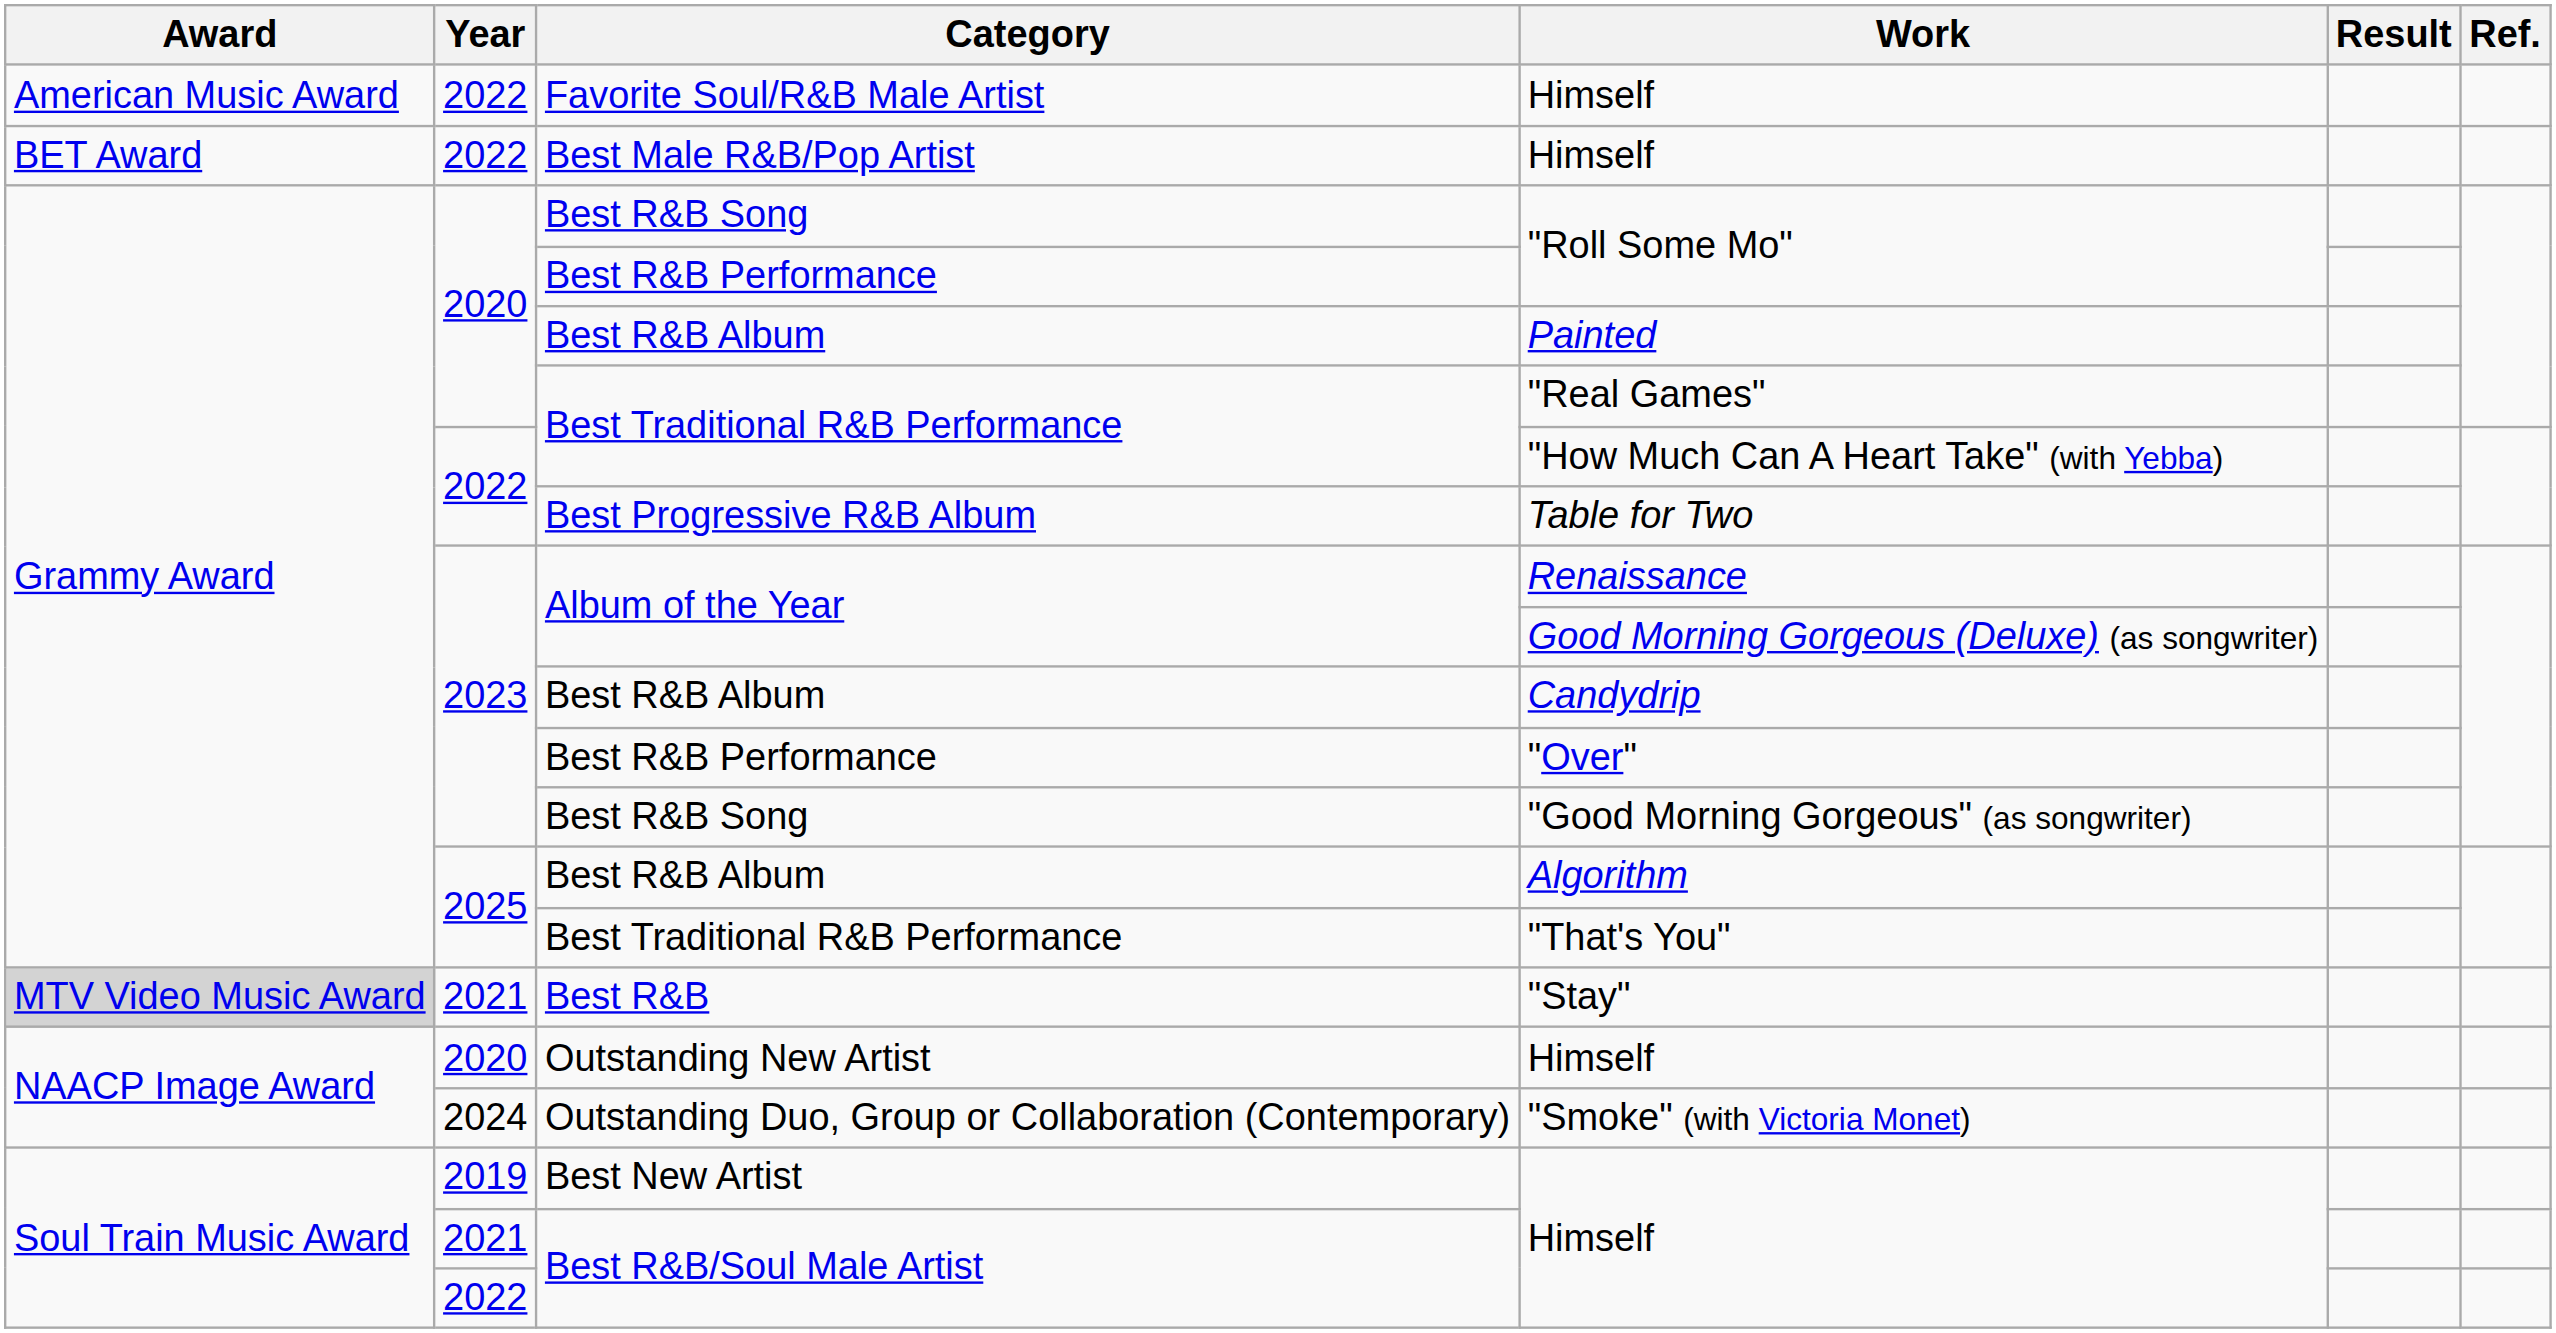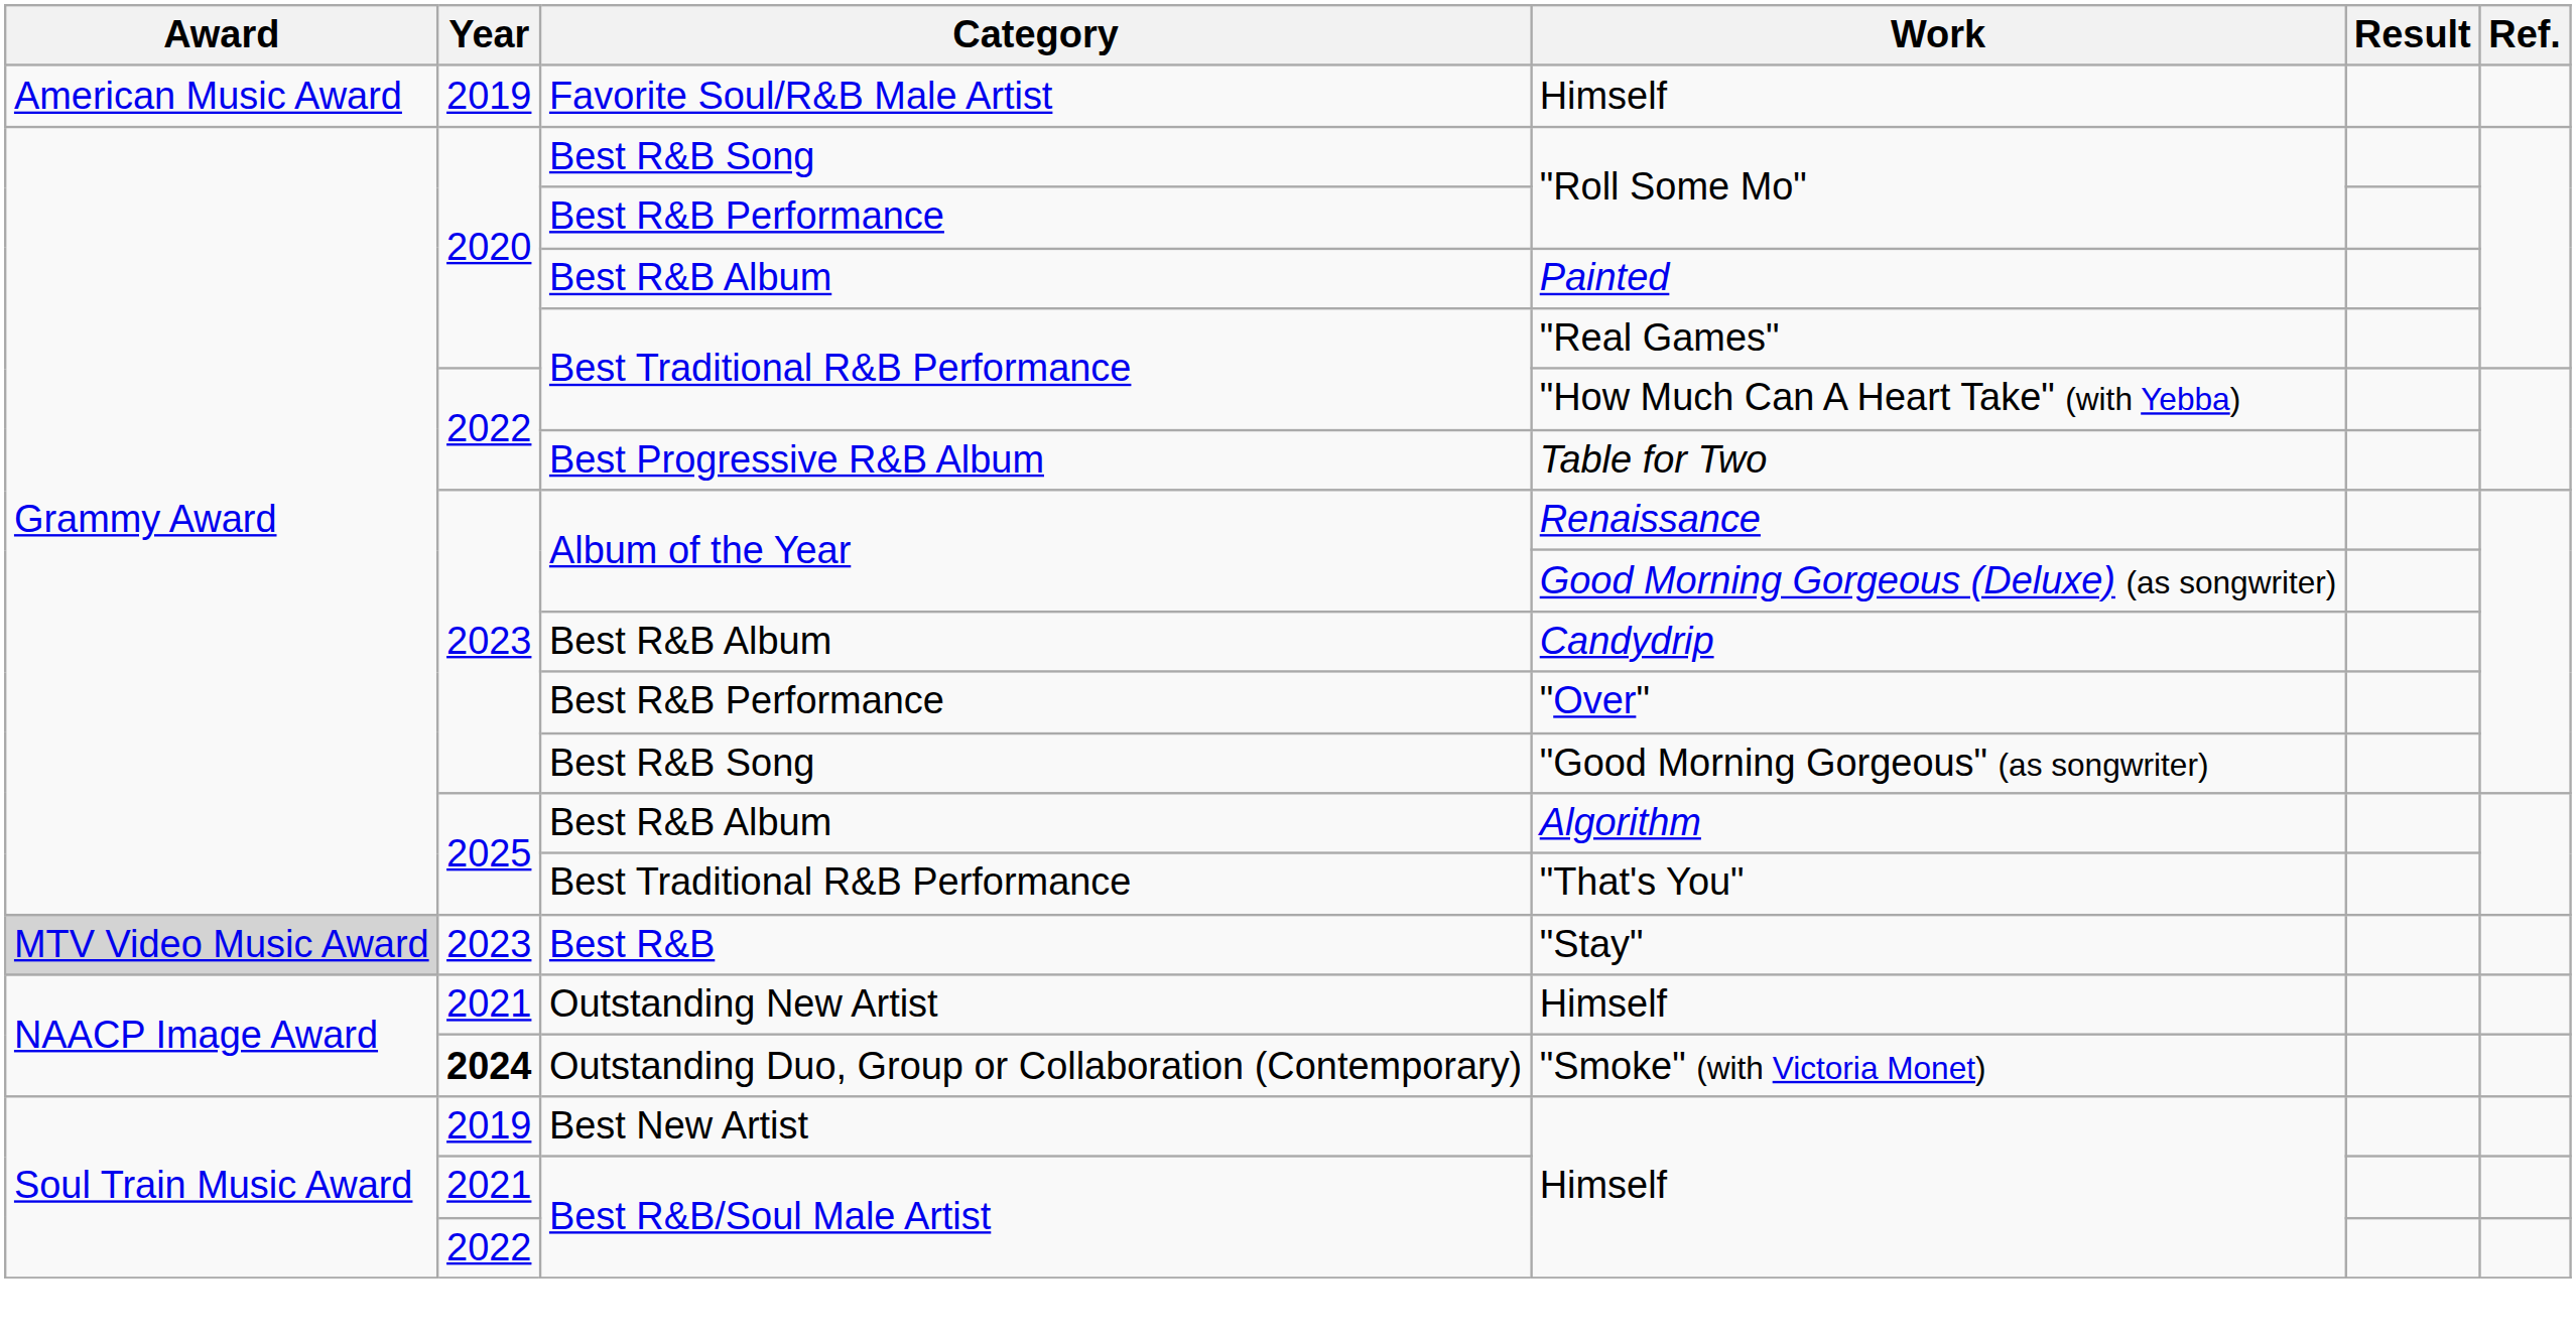Favorite Soul/R&B Male Artist / Himself | Year: 2022 -> 2019
- row: BET Award | 2022 | Best Male R&B/Pop Artist | Himself
"Stay" | Year: 2021 -> 2023
Outstanding New Artist / Himself | Year: 2020 -> 2021
"Smoke" (with Victoria Monet) | Year: normal -> bold
